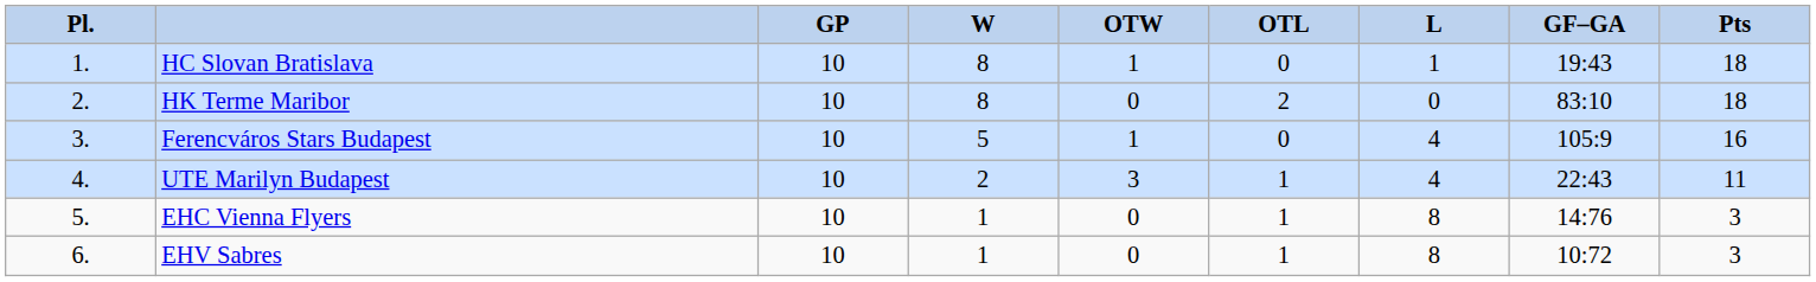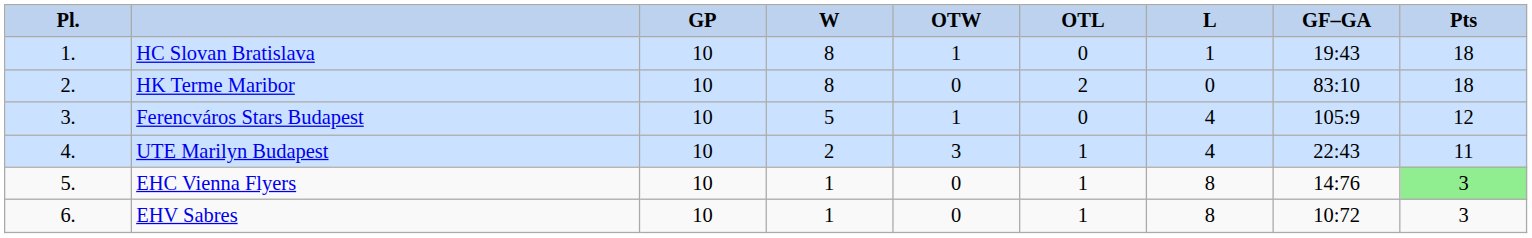Ferencváros Stars Budapest | column 9: 16 -> 12
EHC Vienna Flyers | column 9: no background -> lightgreen background
